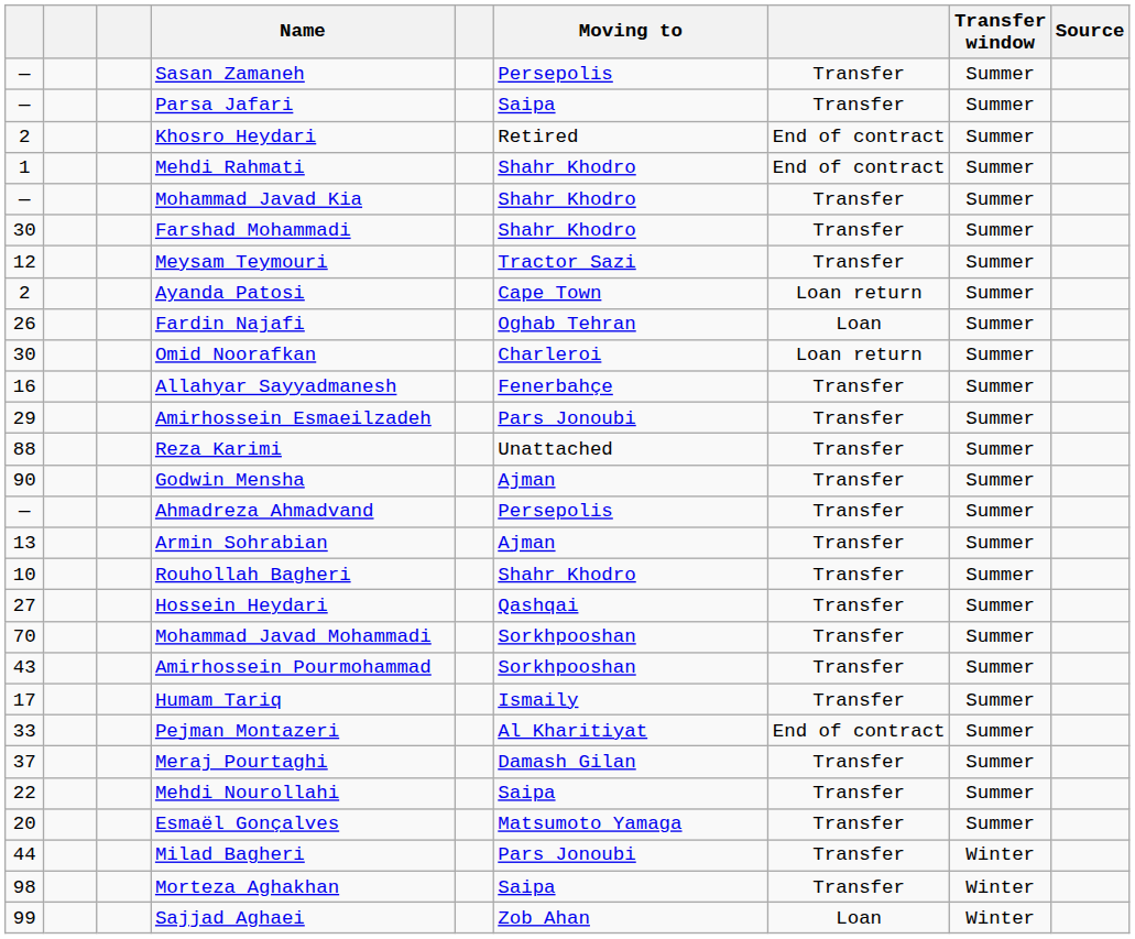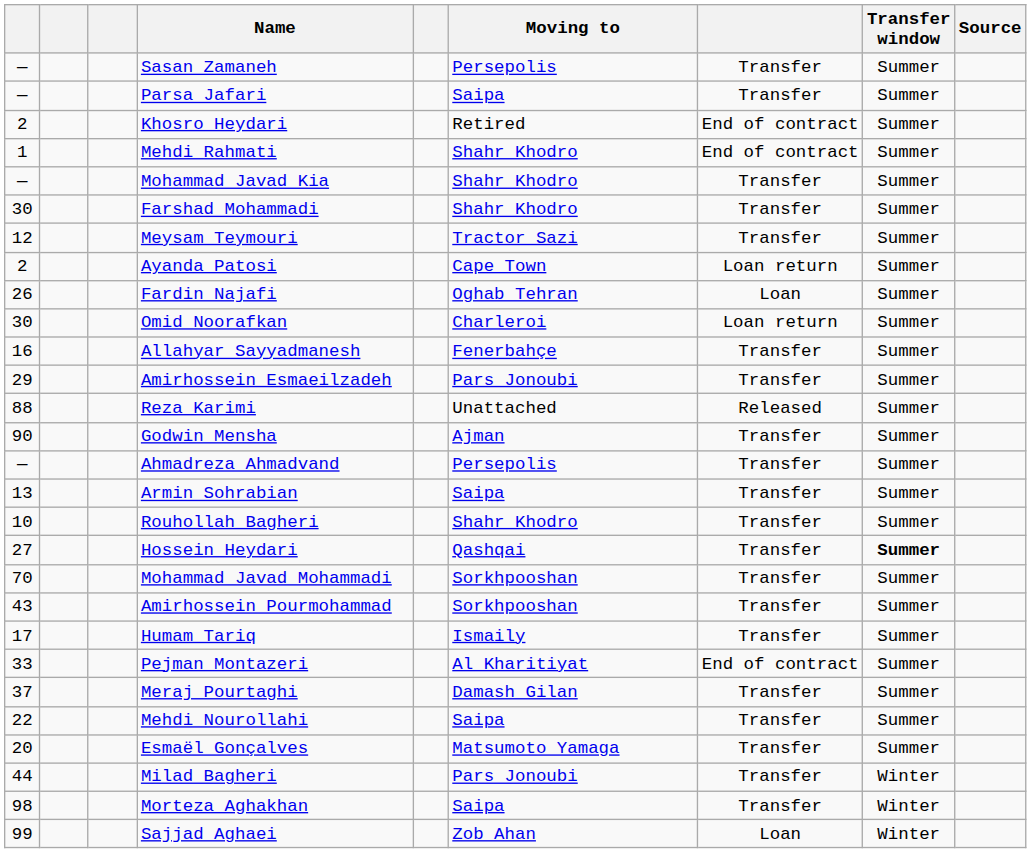Reza Karimi | column 7: Transfer -> Released
Armin Sohrabian | Moving to: Ajman -> Saipa
Hossein Heydari | Transfer window: normal -> bold
